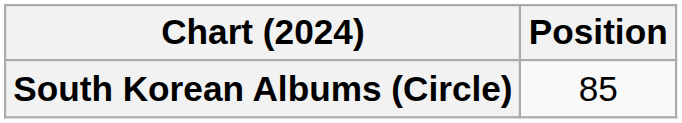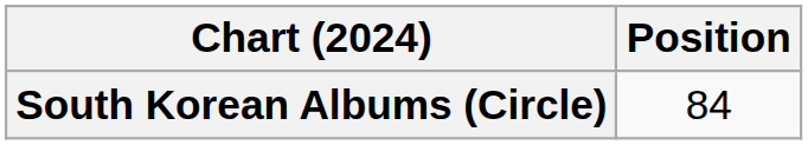South Korean Albums (Circle) | Position: 85 -> 84
